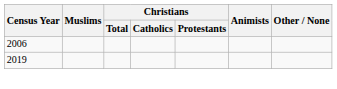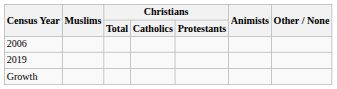+ row: Growth
